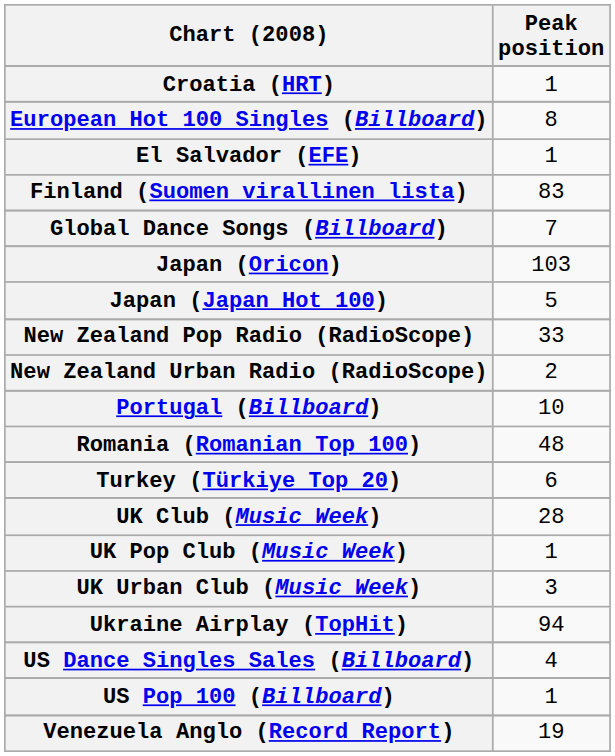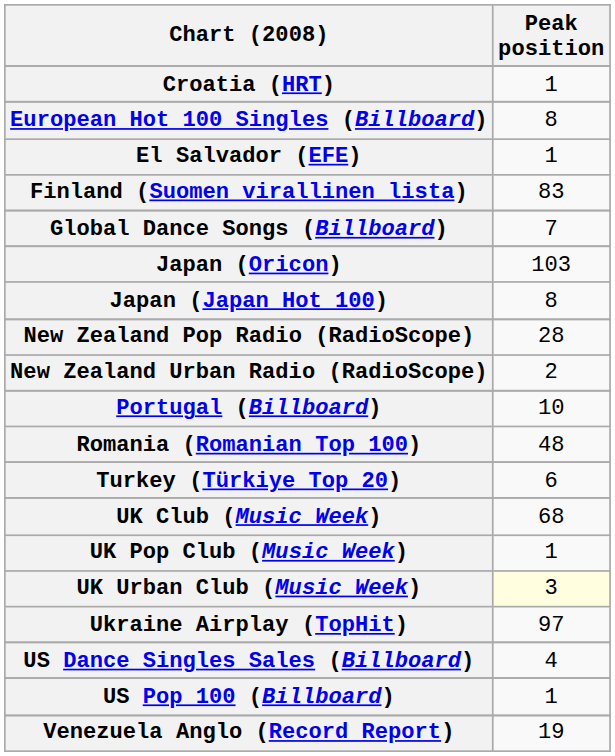Japan (Japan Hot 100) | Peak position: 5 -> 8
New Zealand Pop Radio (RadioScope) | Peak position: 33 -> 28
UK Club (Music Week) | Peak position: 28 -> 68
UK Urban Club (Music Week) | Peak position: no background -> lightyellow background
Ukraine Airplay (TopHit) | Peak position: 94 -> 97
